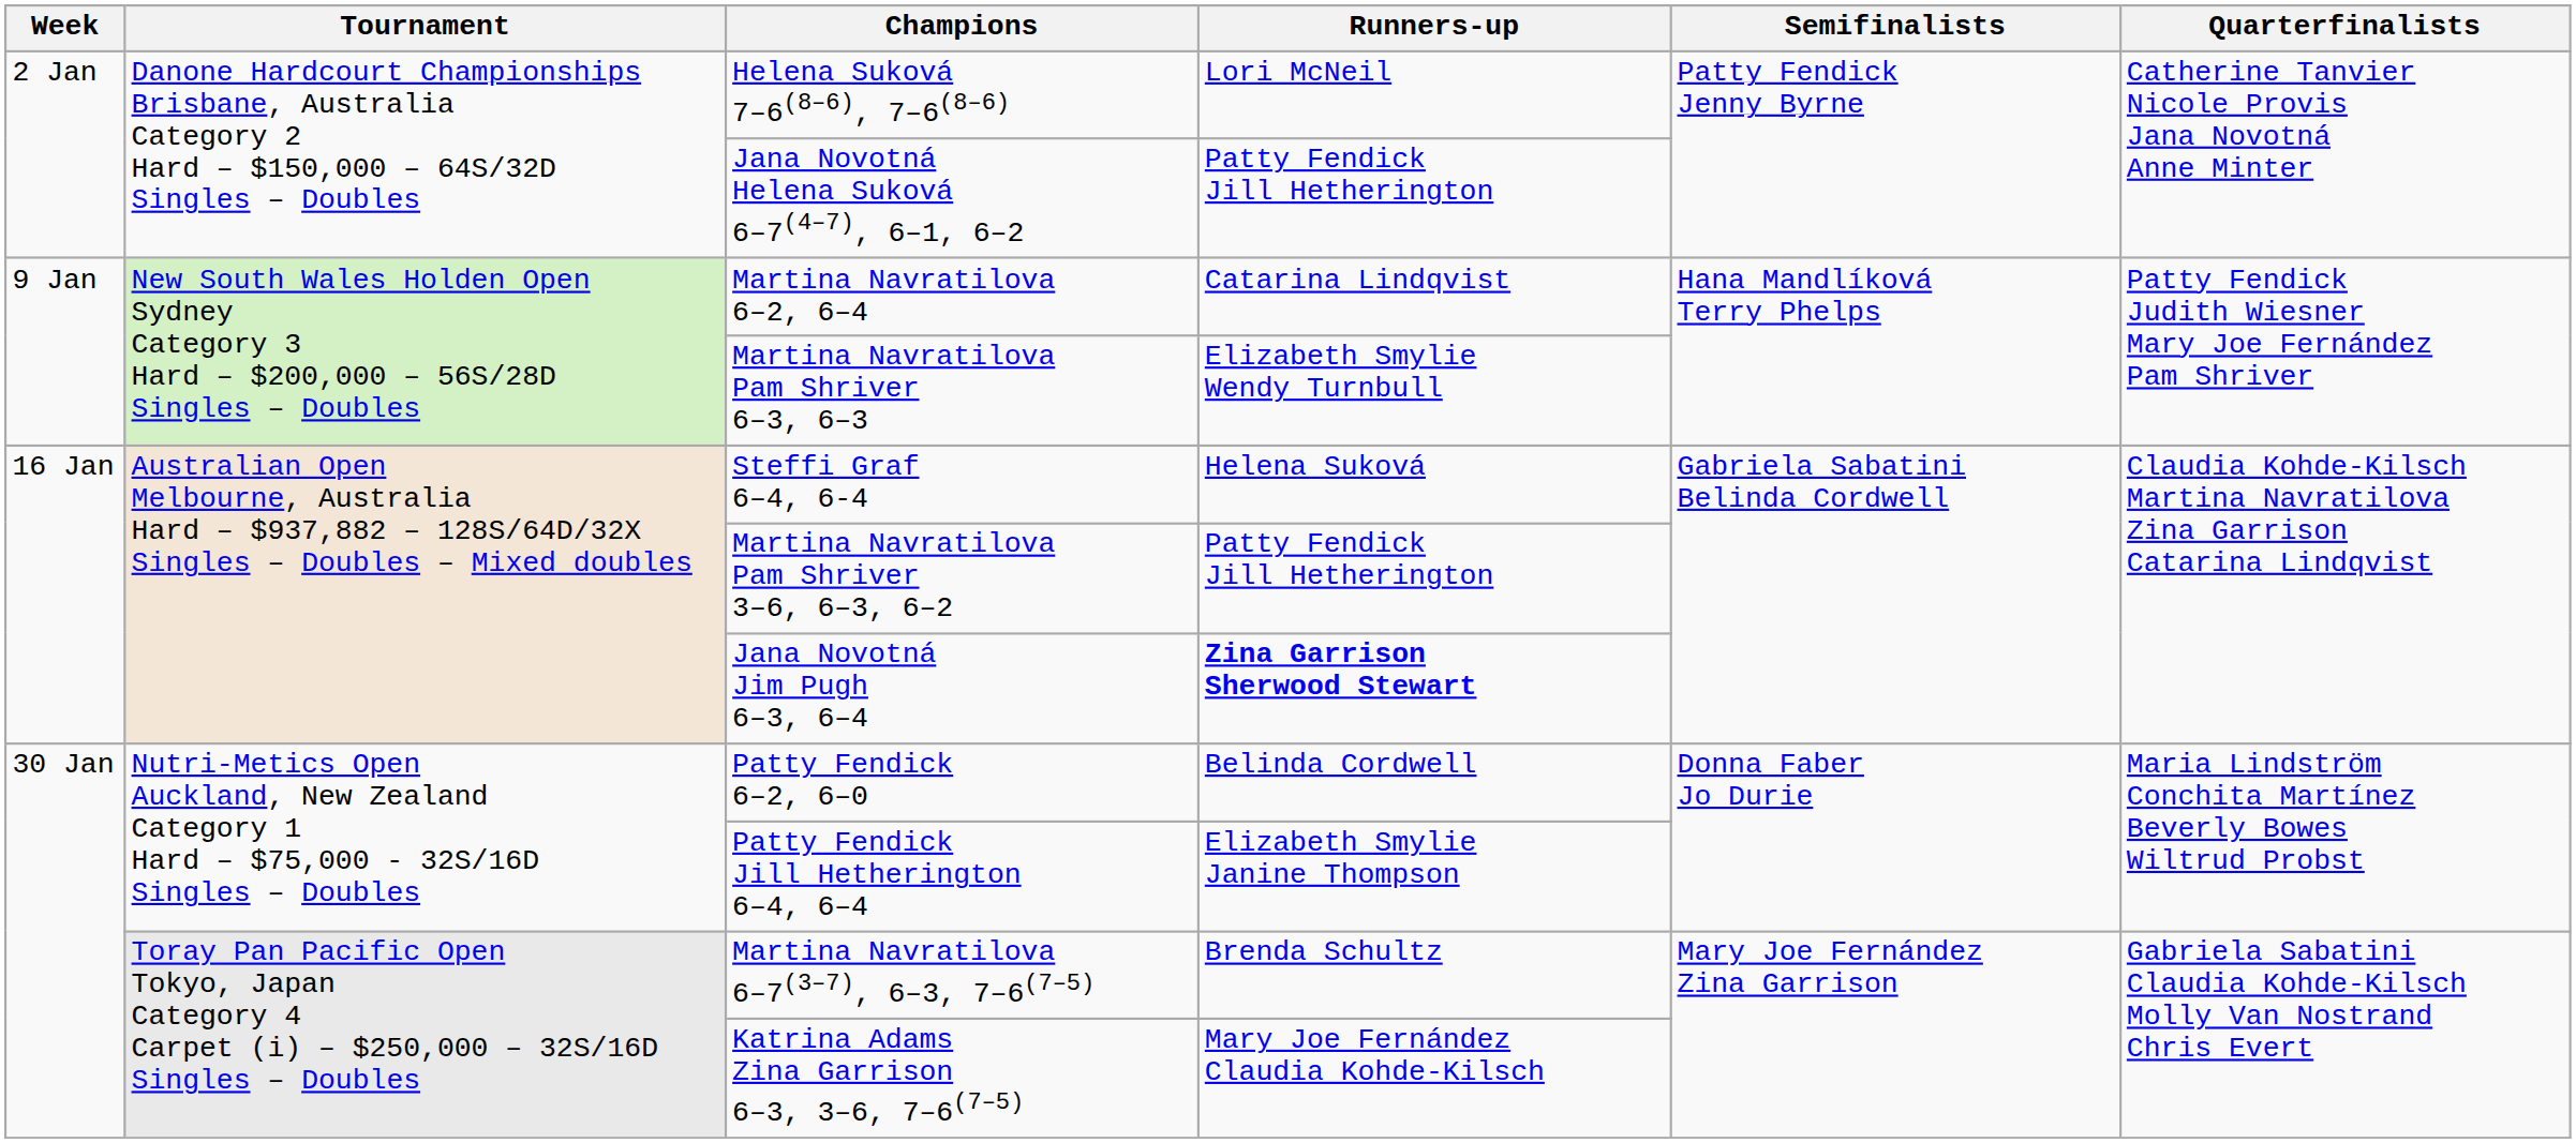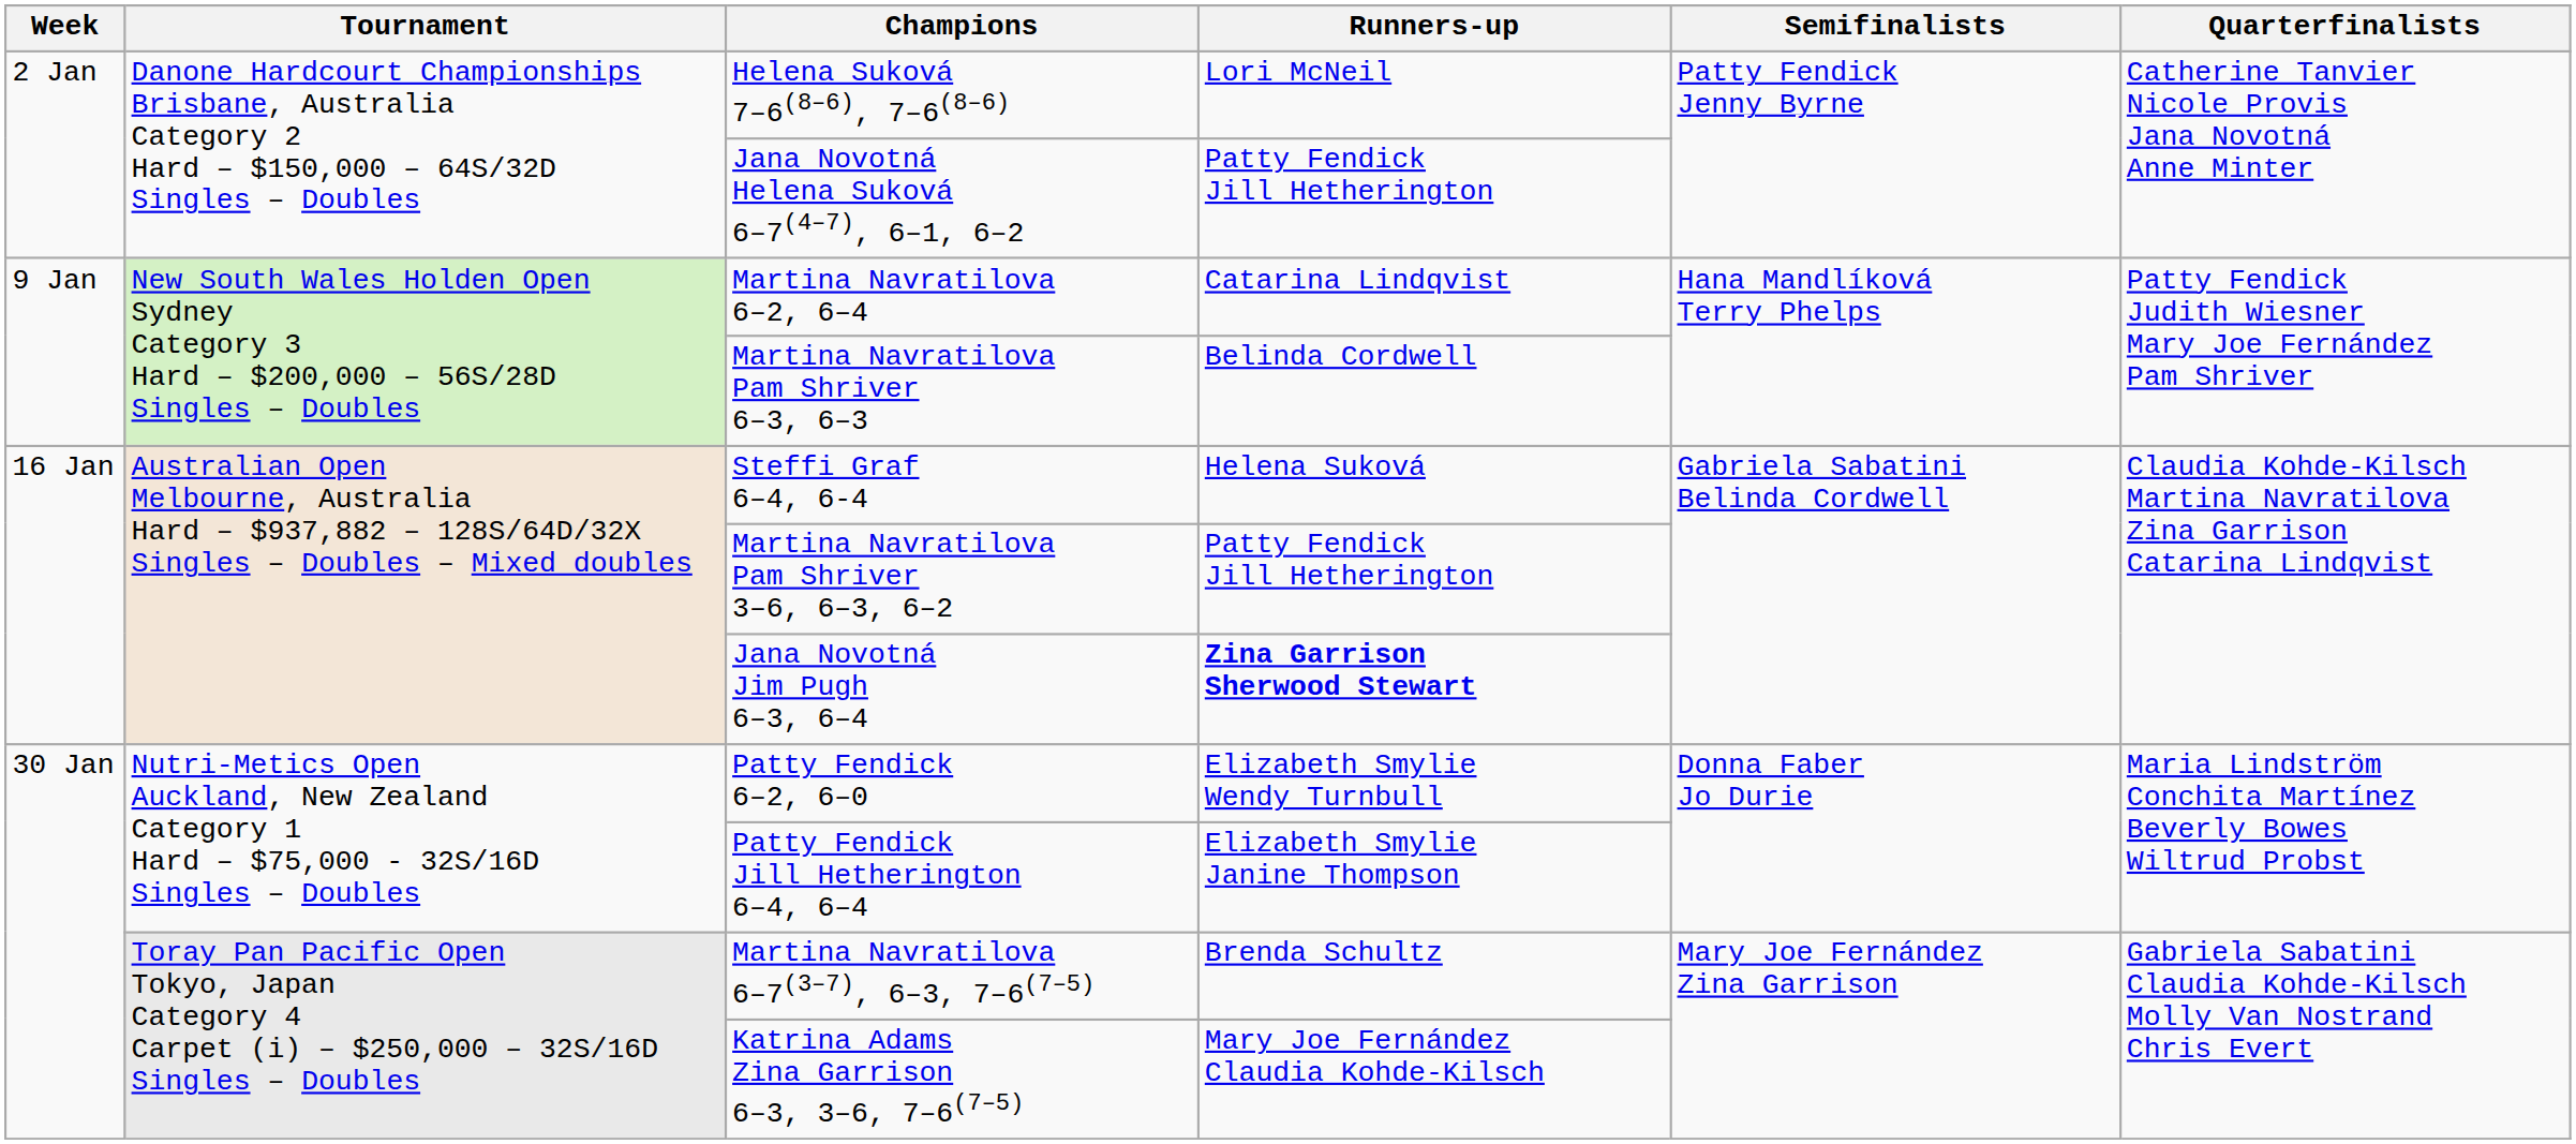Martina Navratilova Pam Shriver 6–3, 6–3 | Runners-up: Elizabeth Smylie Wendy Turnbull -> Belinda Cordwell
Patty Fendick 6–2, 6–0 | Runners-up: Belinda Cordwell -> Elizabeth Smylie Wendy Turnbull
